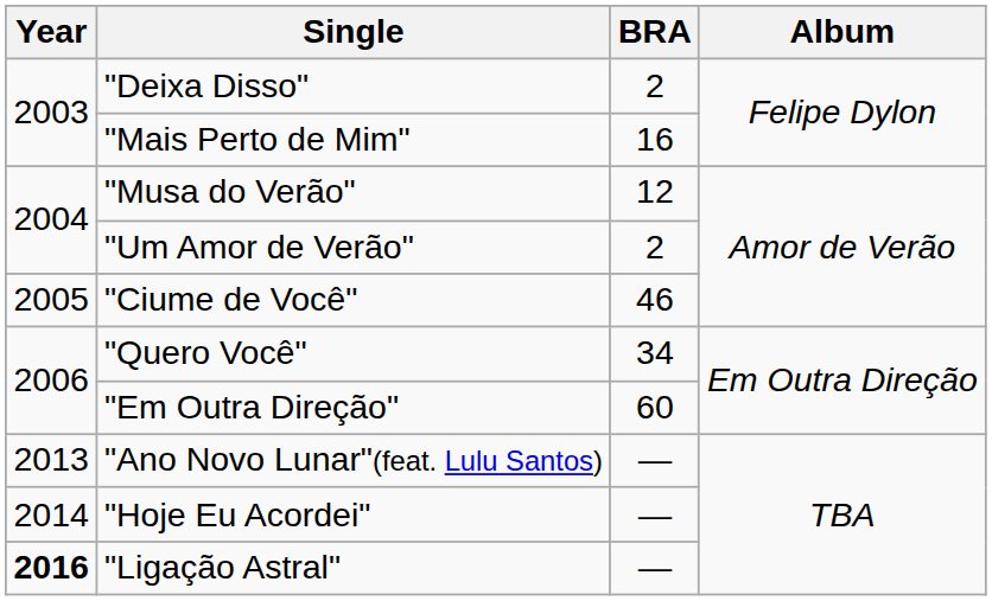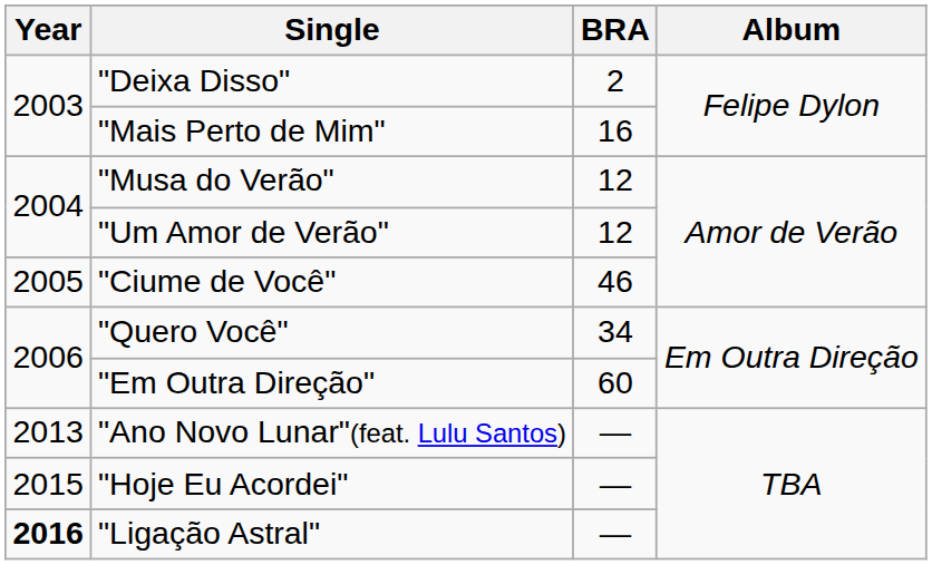"Um Amor de Verão" | BRA: 2 -> 12
"Hoje Eu Acordei" | Year: 2014 -> 2015
